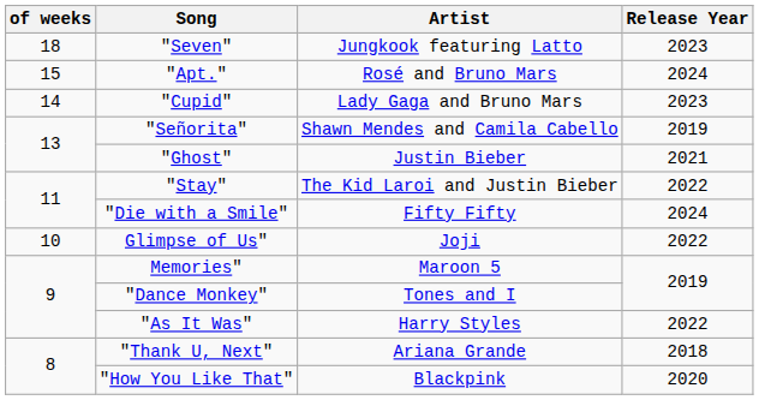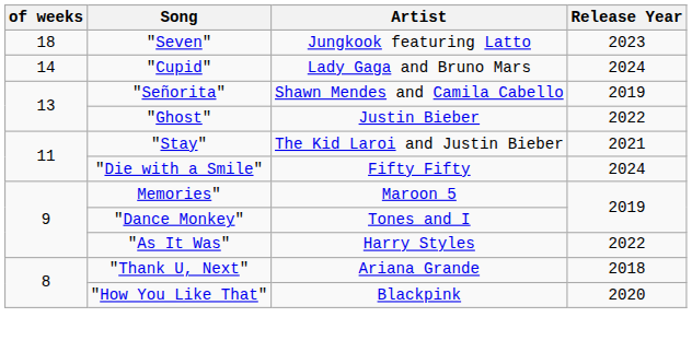- row: 15 | "Apt." | Rosé and Bruno Mars | 2024
"Cupid" | Release Year: 2023 -> 2024
"Ghost" | Release Year: 2021 -> 2022
"Stay" | Release Year: 2022 -> 2021
- row: 10 | Glimpse of Us" | Joji | 2022
